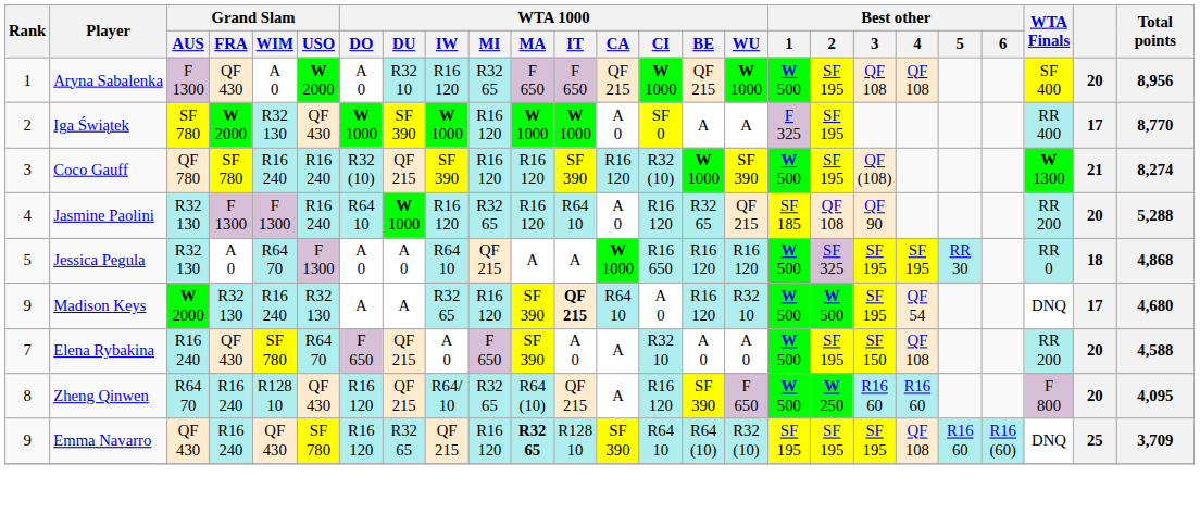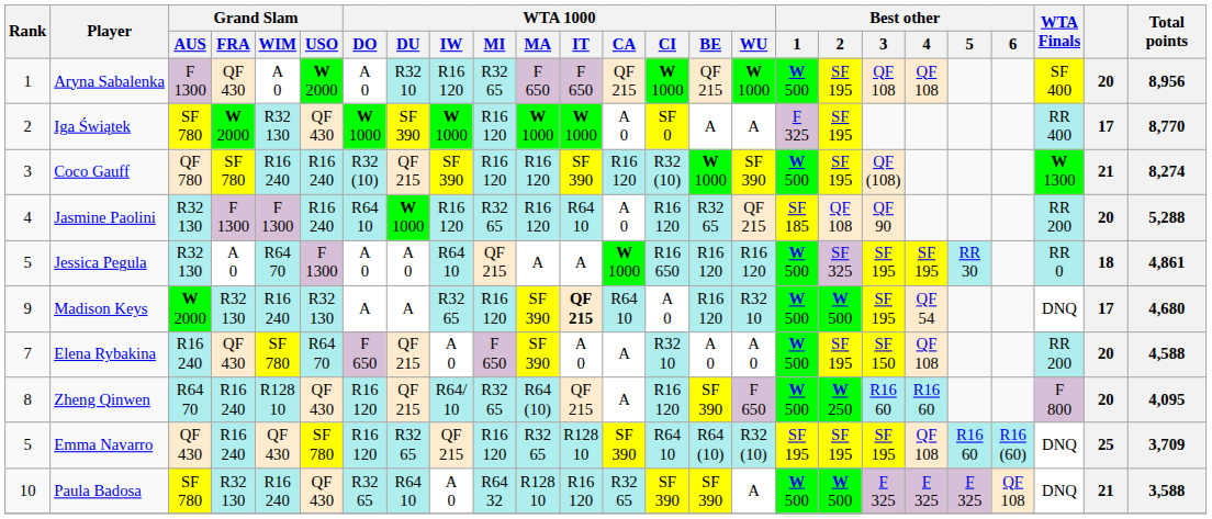Jessica Pegula | Total points: 4,868 -> 4,861
Emma Navarro | Rank: 9 -> 5
Emma Navarro | WTA 1000 / MA: bold -> normal
+ row: 10 | Paula Badosa | SF 780 | R32 130 | R16 240 | QF 430 | R32 65 | R64 10 | A 0 | R64 32 | R128 10 | R16 120 | R32 65 | SF 390 | SF 390 | A | W 500 | W 500 | F 325 | F 325 | F 325 | QF 108 | DNQ | 21 | 3,588
